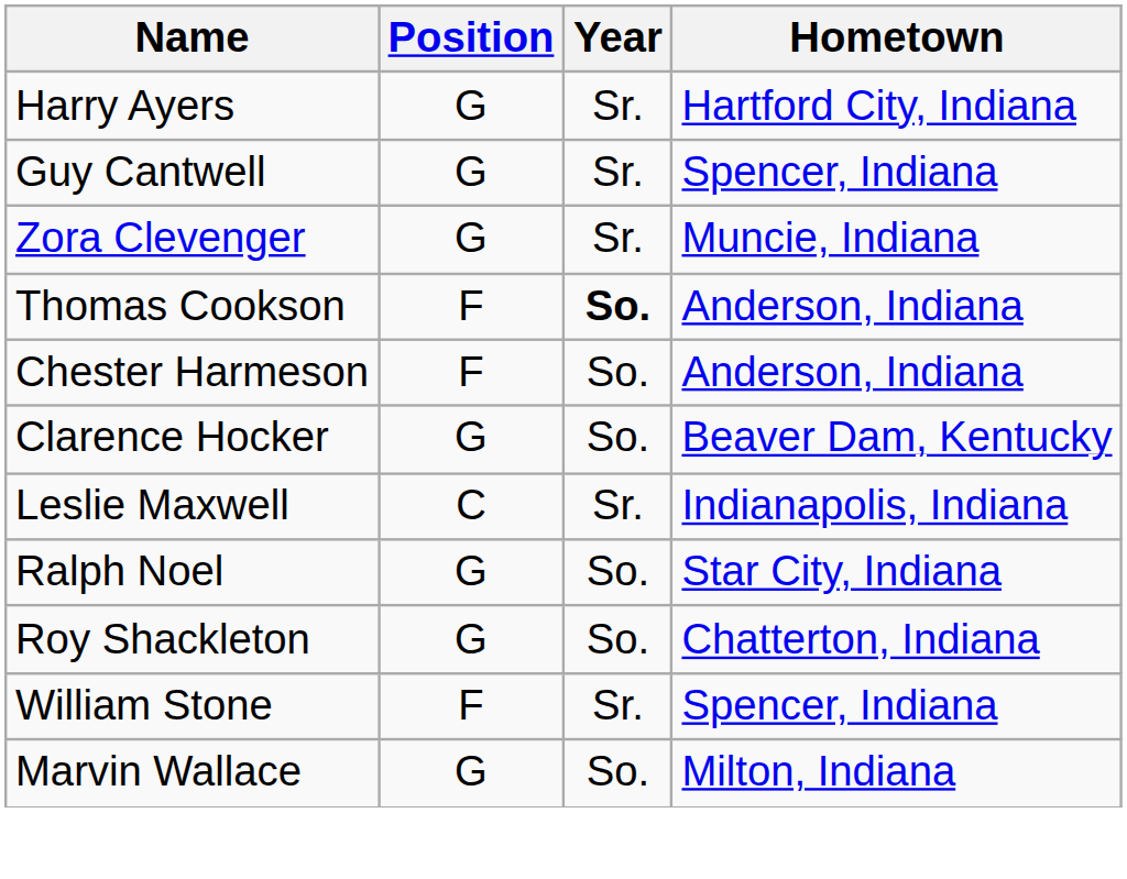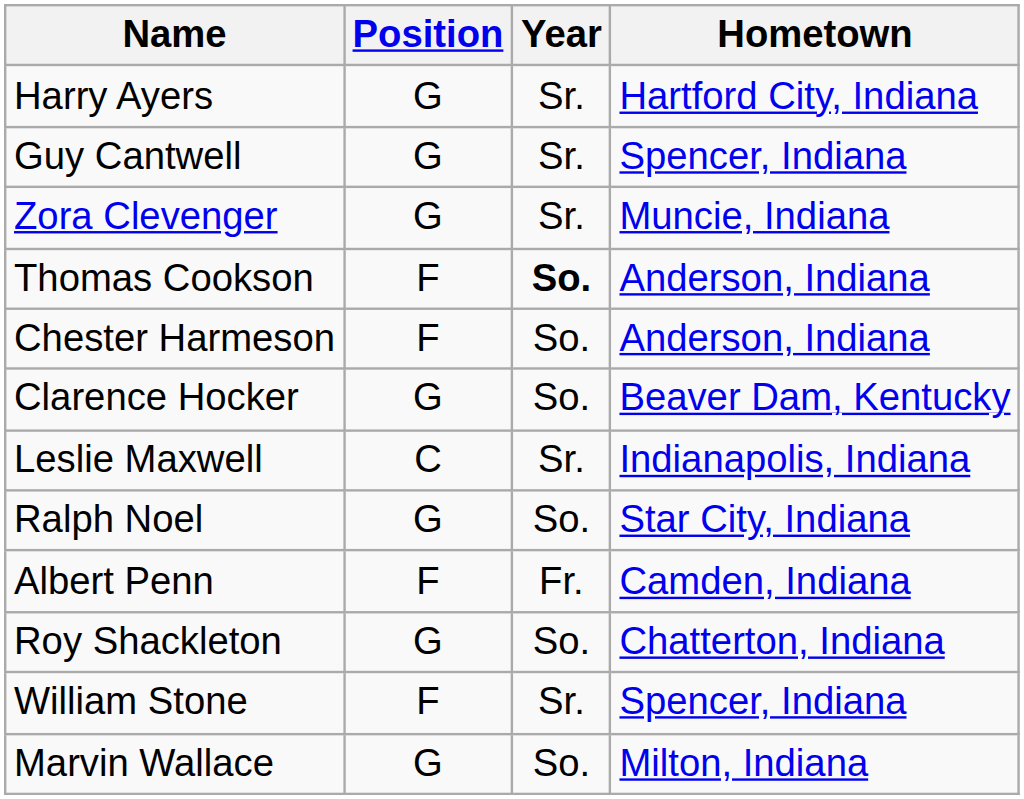+ row: Albert Penn | F | Fr. | Camden, Indiana
